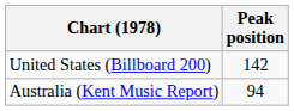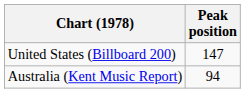United States (Billboard 200) | Peak position: 142 -> 147
